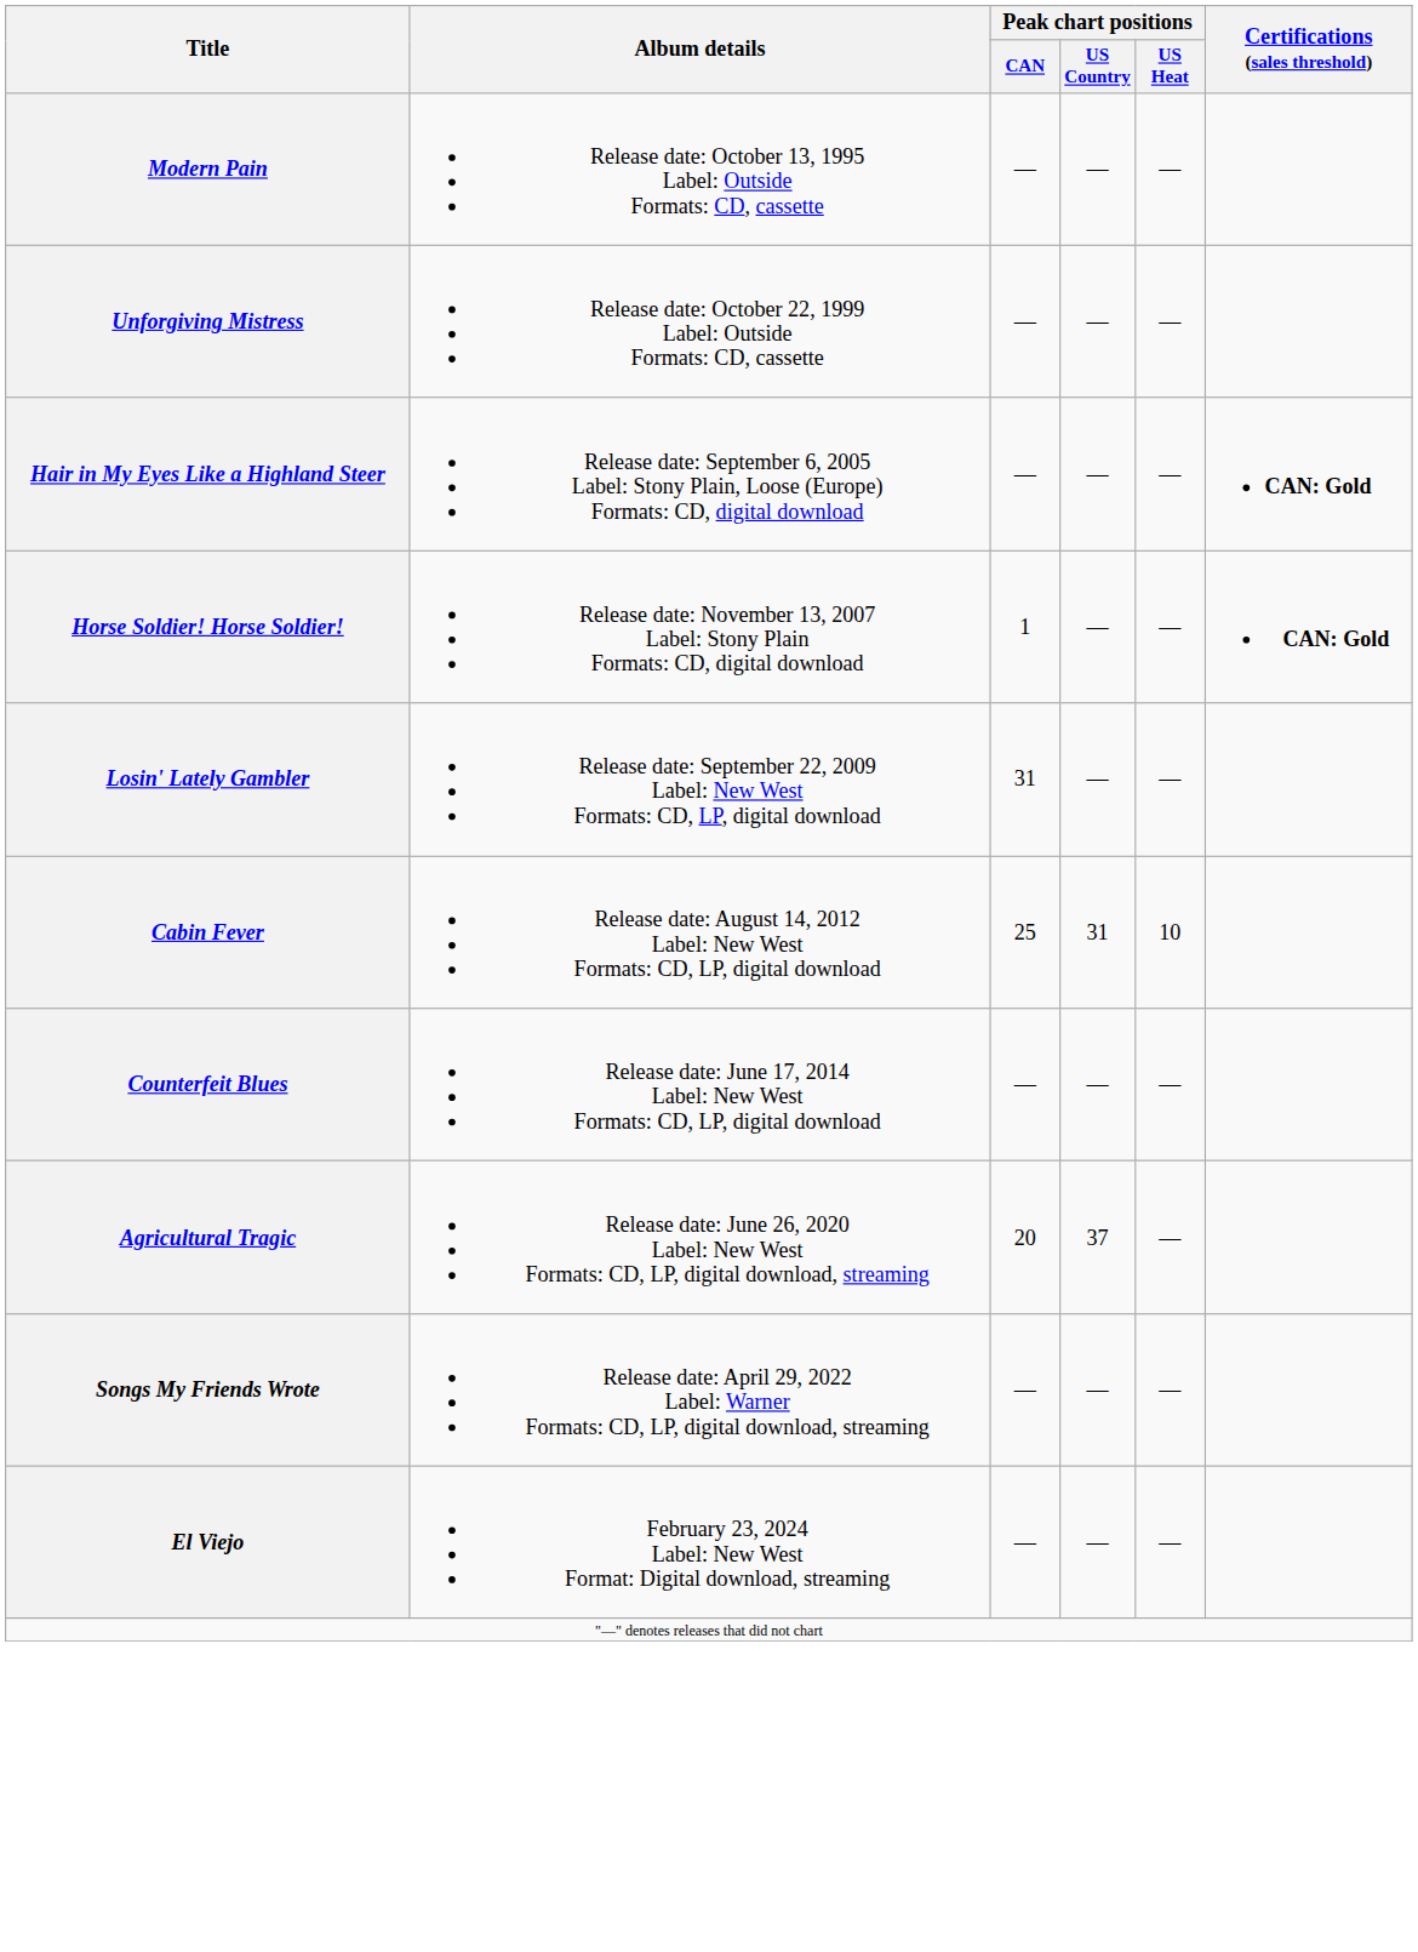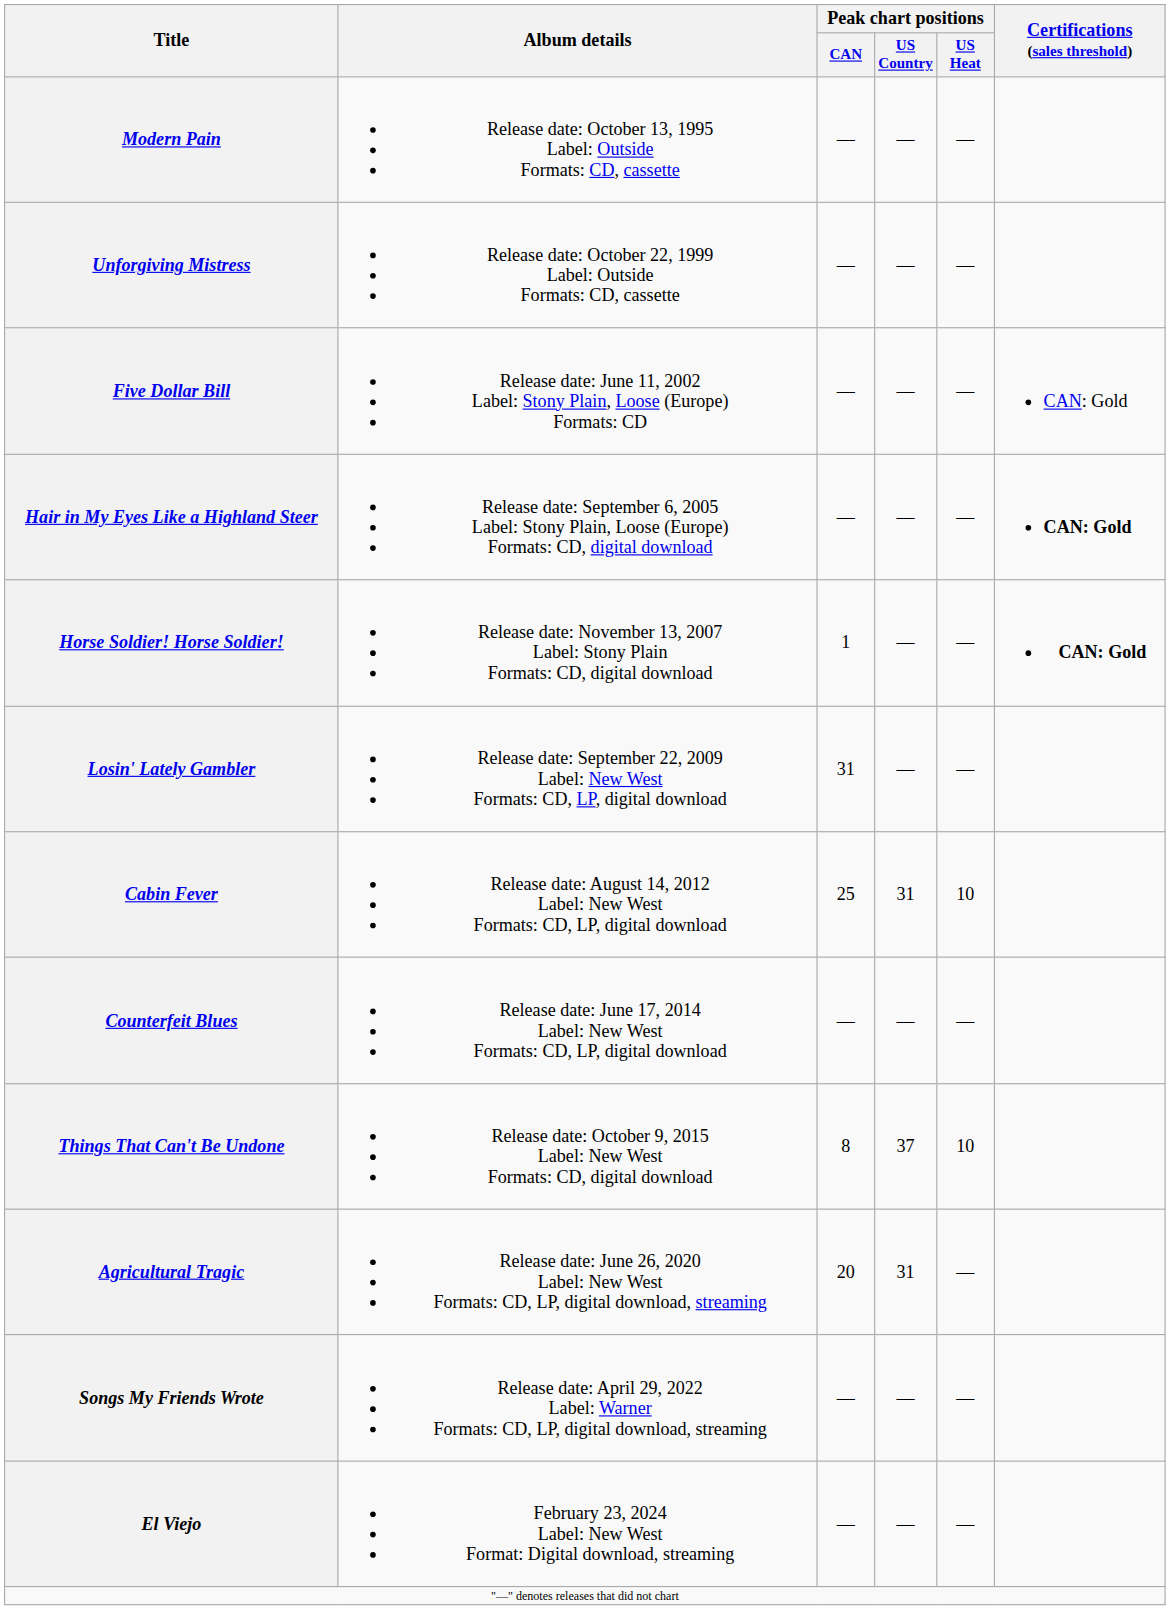+ row: Five Dollar Bill | Release date: June 11, 2002 Label: Stony Plain, Loose (Europe) Formats: CD | — | — | — | CAN: Gold
+ row: Things That Can't Be Undone | Release date: October 9, 2015 Label: New West Formats: CD, digital download | 8 | 37 | 10
Agricultural Tragic | Peak chart positions / US Country: 37 -> 31
